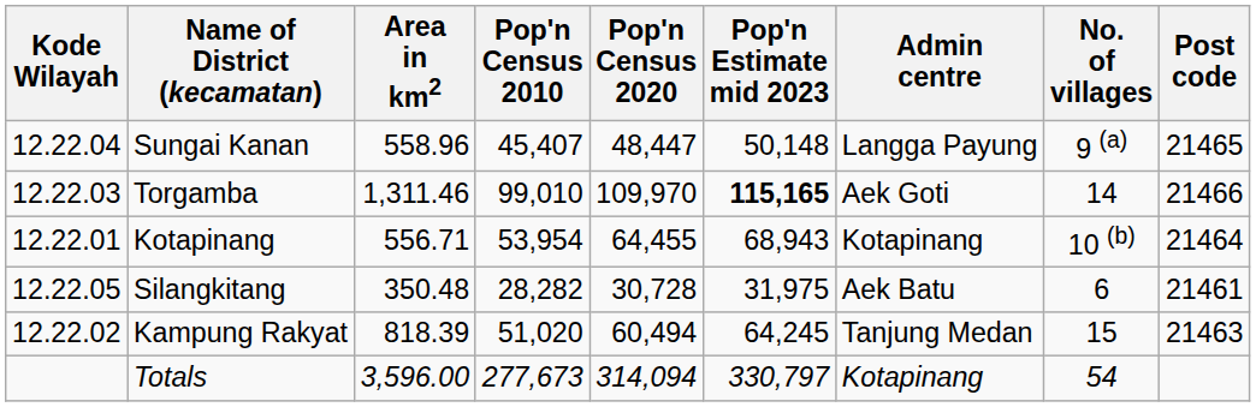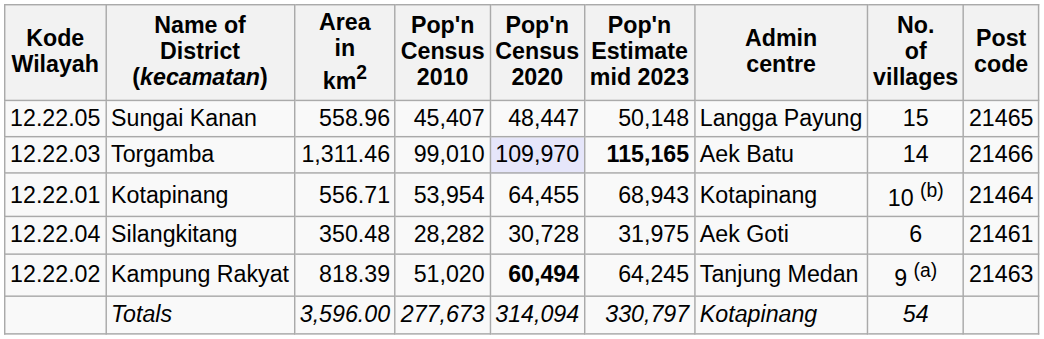Sungai Kanan | Kode Wilayah: 12.22.04 -> 12.22.05
Sungai Kanan | No. of villages: 9 (a) -> 15
Torgamba | Pop'n Census 2020: no background -> lavender background
Torgamba | Admin centre: Aek Goti -> Aek Batu
Silangkitang | Kode Wilayah: 12.22.05 -> 12.22.04
Silangkitang | Admin centre: Aek Batu -> Aek Goti
Kampung Rakyat | Pop'n Census 2020: normal -> bold
Kampung Rakyat | No. of villages: 15 -> 9 (a)
